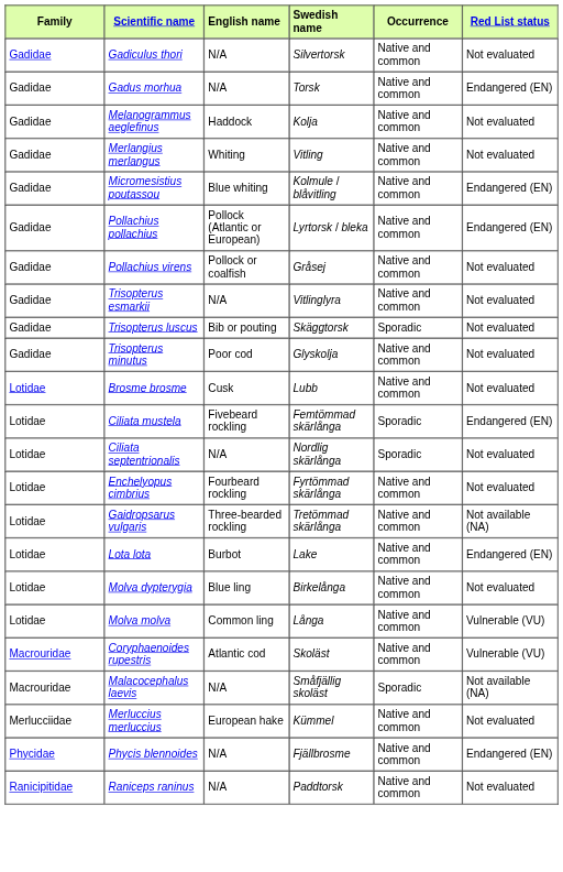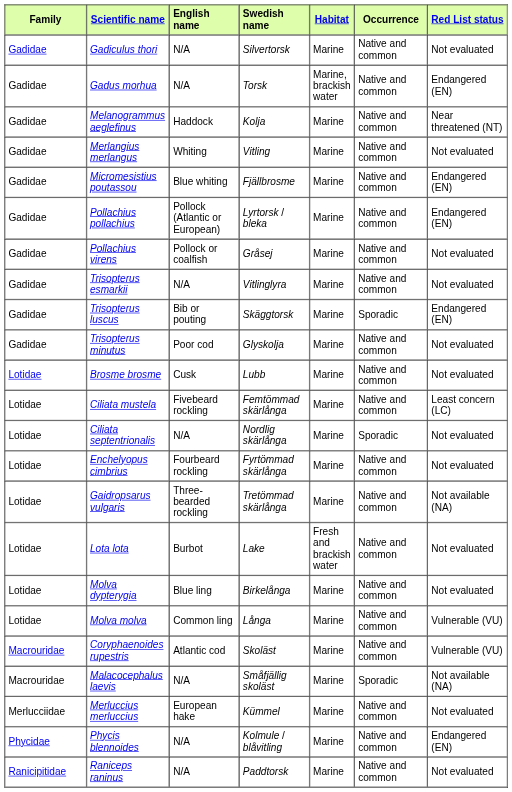+ column: Habitat | Marine | Marine, brackish water | Marine | Marine | Marine | Marine | Marine | Marine | Marine | Marine | Marine | Marine | Marine | Marine | Marine | Fresh and brackish water | Marine | Marine | Marine | Marine | Marine | Marine | Marine
Melanogrammus aeglefinus | Red List status: Not evaluated -> Near threatened (NT)
Micromesistius poutassou | Swedish name: Kolmule / blåvitling -> Fjällbrosme
Trisopterus luscus | Red List status: Not evaluated -> Endangered (EN)
Ciliata mustela | Occurrence: Sporadic -> Native and common
Ciliata mustela | Red List status: Endangered (EN) -> Least concern (LC)
Lota lota | Red List status: Endangered (EN) -> Not evaluated
Phycis blennoides | Swedish name: Fjällbrosme -> Kolmule / blåvitling
